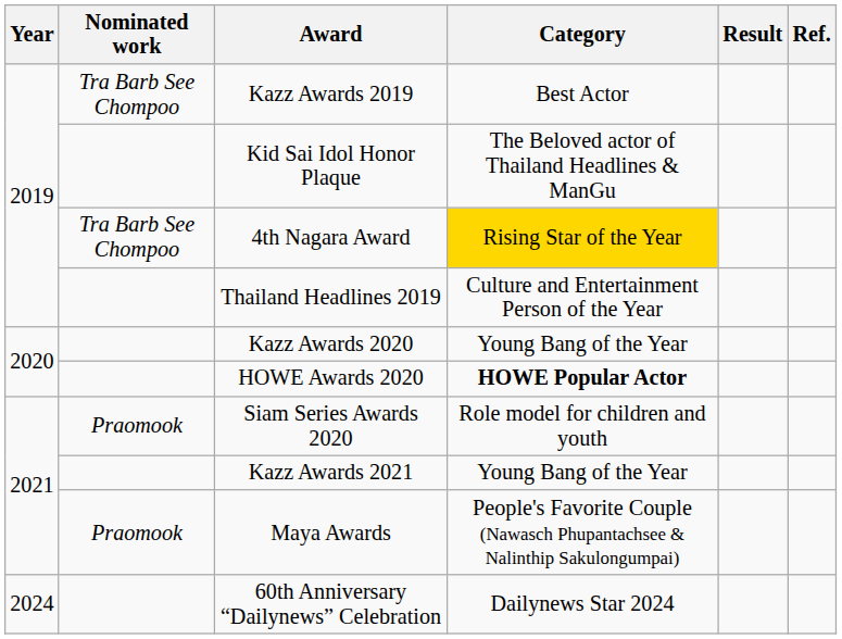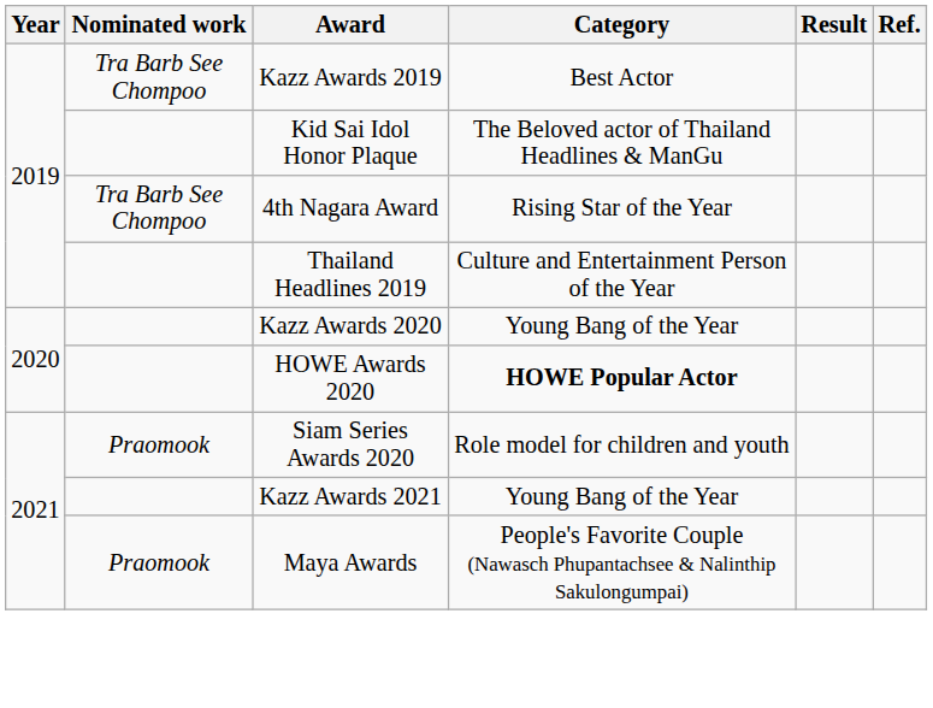4th Nagara Award | Category: gold background -> no background
- row: 2024 | 60th Anniversary “Dailynews” Celebration | Dailynews Star 2024
